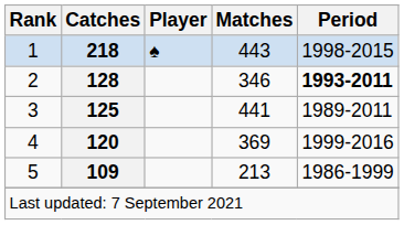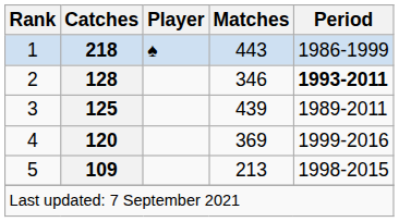1 | Period: 1998-2015 -> 1986-1999
3 | Matches: 441 -> 439
5 | Period: 1986-1999 -> 1998-2015
